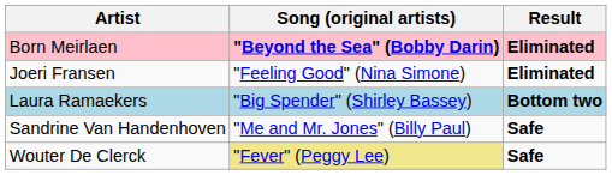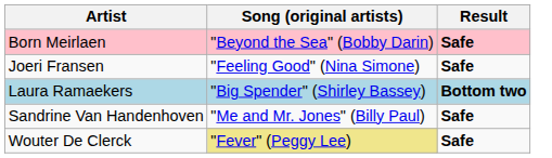Born Meirlaen | Song (original artists): bold -> normal
Born Meirlaen | Result: Eliminated -> Safe
Joeri Fransen | Result: Eliminated -> Safe
